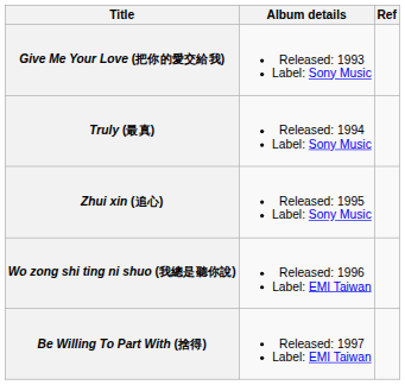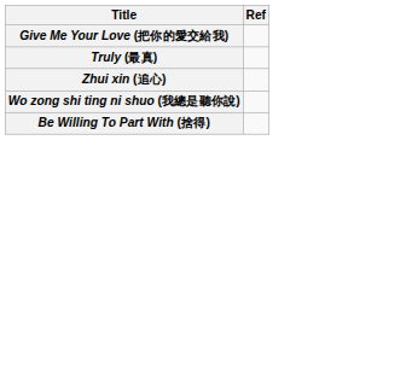- column: Album details | Released: 1993 Label: Sony Music | Released: 1994 Label: Sony Music | Released: 1995 Label: Sony Music | Released: 1996 Label: EMI Taiwan | Released: 1997 Label: EMI Taiwan
